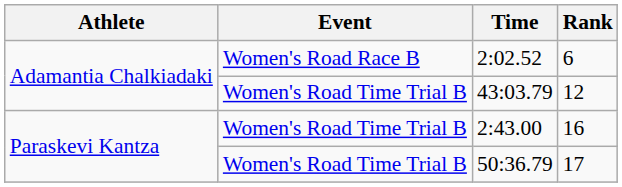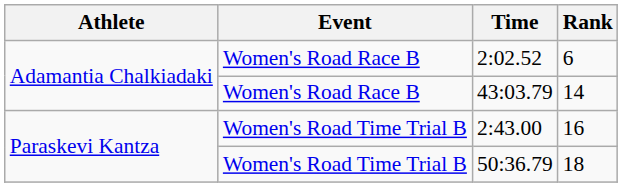43:03.79 | Event: Women's Road Time Trial B -> Women's Road Race B
43:03.79 | Rank: 12 -> 14
50:36.79 | Rank: 17 -> 18
